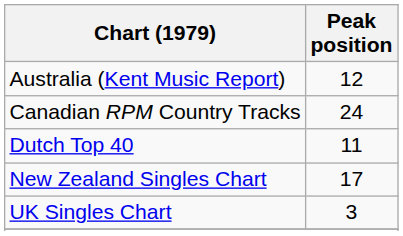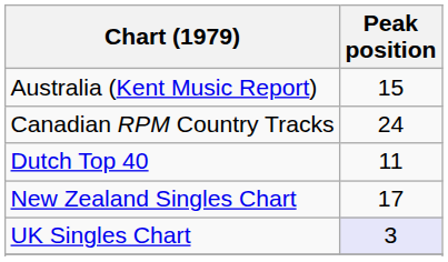Australia (Kent Music Report) | Peak position: 12 -> 15
UK Singles Chart | Peak position: no background -> lavender background
